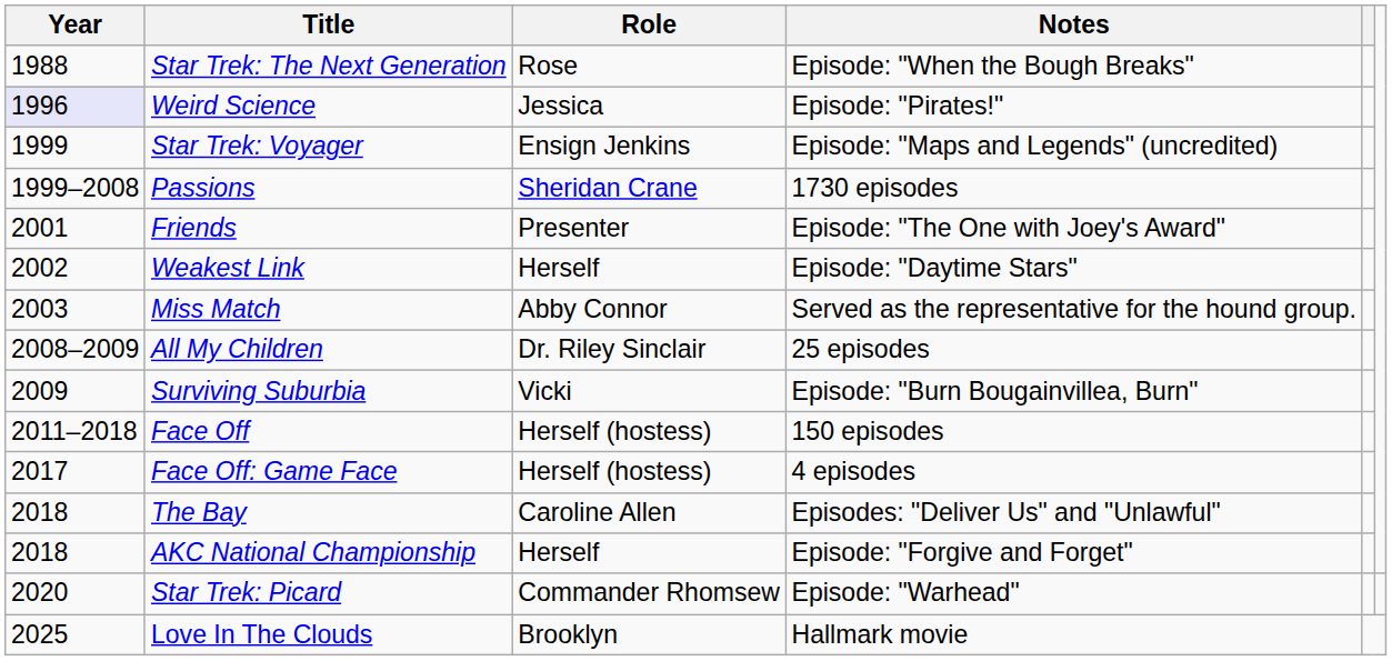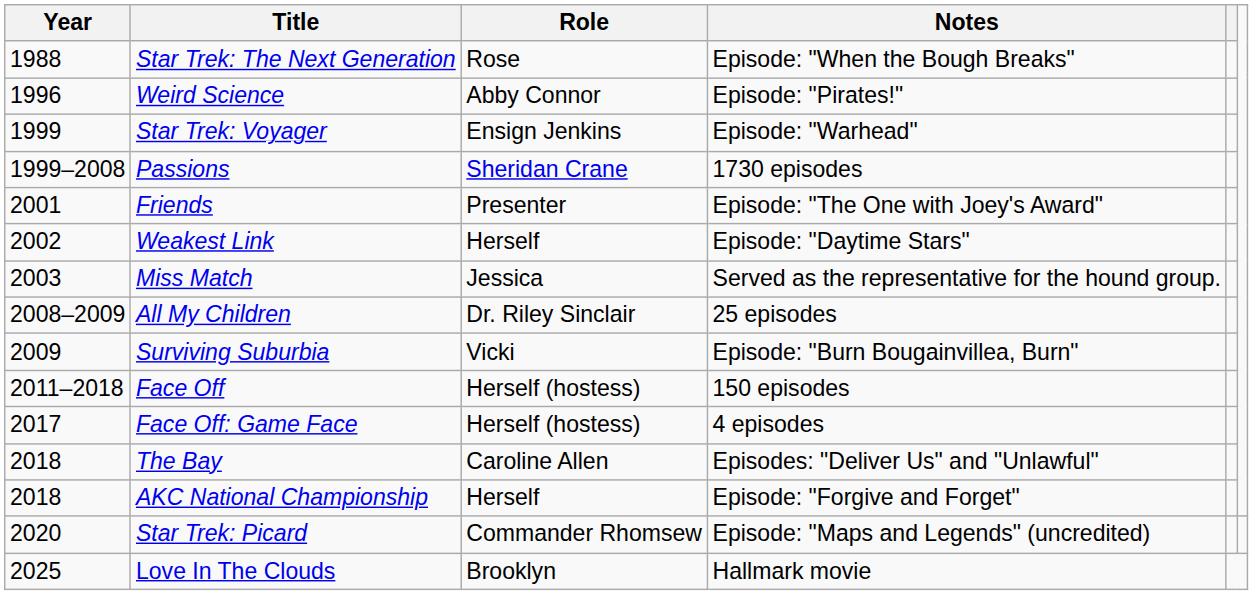Weird Science | Year: lavender background -> no background
Weird Science | Role: Jessica -> Abby Connor
Star Trek: Voyager | Notes: Episode: "Maps and Legends" (uncredited) -> Episode: "Warhead"
Miss Match | Role: Abby Connor -> Jessica
Star Trek: Picard | Notes: Episode: "Warhead" -> Episode: "Maps and Legends" (uncredited)
